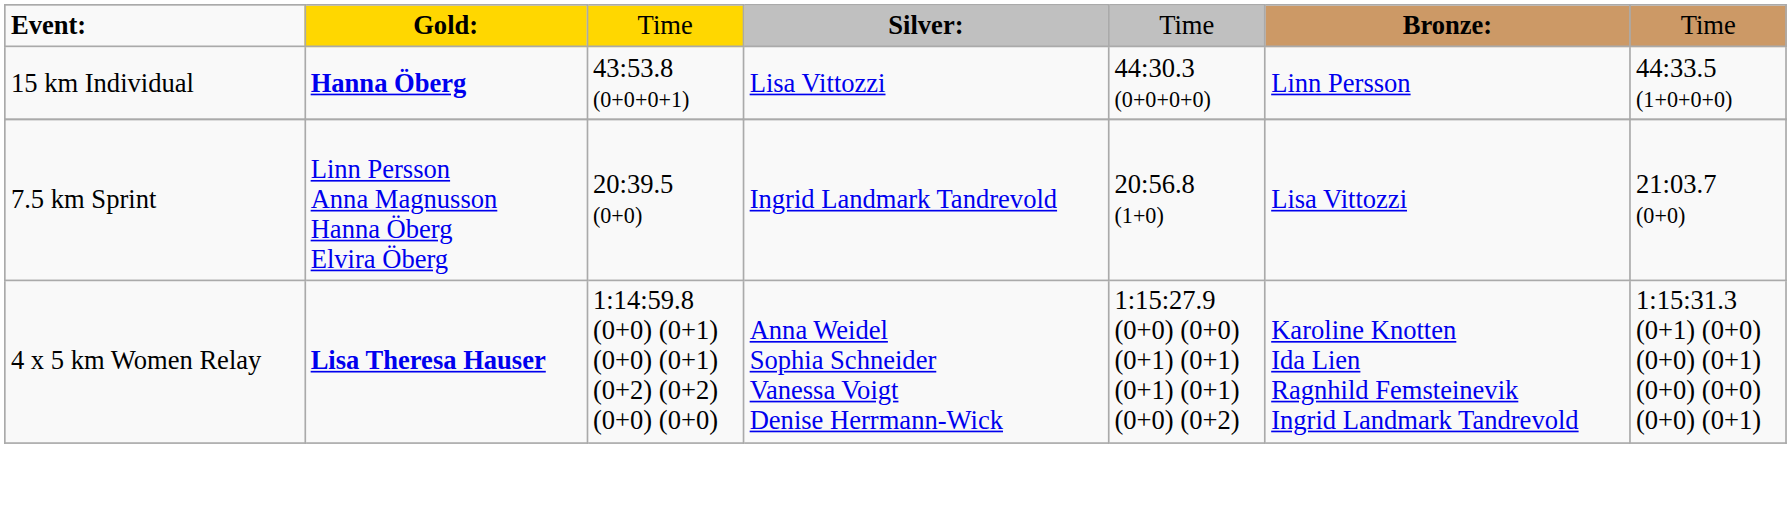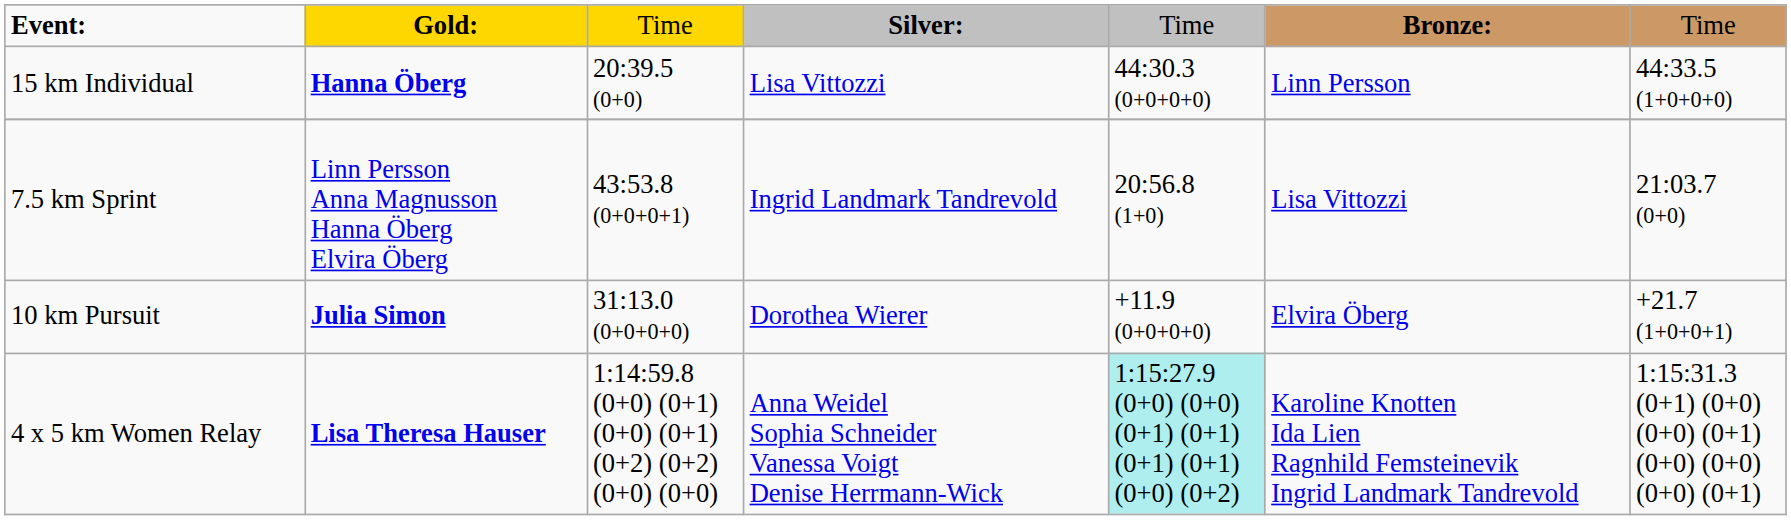15 km Individual | column 3: 43:53.8 (0+0+0+1) -> 20:39.5 (0+0)
7.5 km Sprint | column 3: 20:39.5 (0+0) -> 43:53.8 (0+0+0+1)
+ row: 10 km Pursuit | Julia Simon | 31:13.0 (0+0+0+0) | Dorothea Wierer | +11.9 (0+0+0+0) | Elvira Öberg | +21.7 (1+0+0+1)
4 x 5 km Women Relay | column 5: no background -> paleturquoise background
